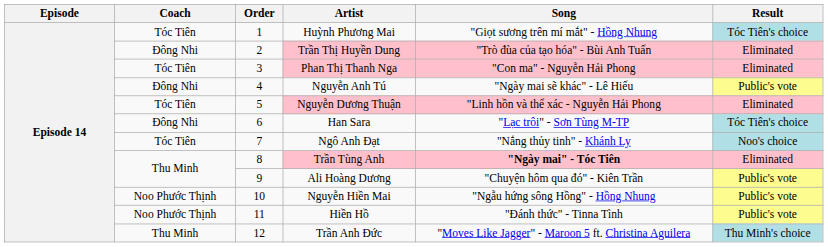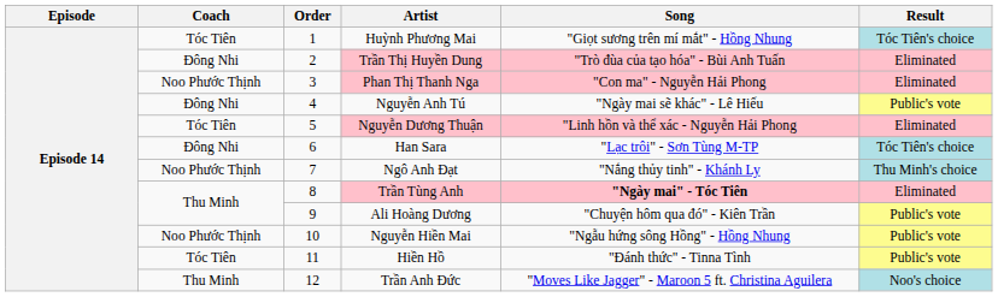Phan Thị Thanh Nga | Coach: Tóc Tiên -> Noo Phước Thịnh
Ngô Anh Đạt | Coach: Tóc Tiên -> Noo Phước Thịnh
Ngô Anh Đạt | Result: Noo's choice -> Thu Minh's choice
Hiền Hồ | Coach: Noo Phước Thịnh -> Tóc Tiên
Trần Anh Đức | Result: Thu Minh's choice -> Noo's choice
